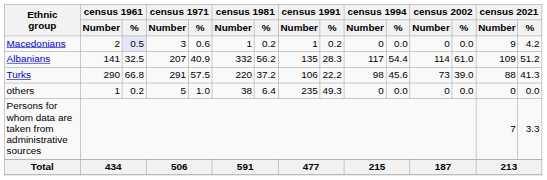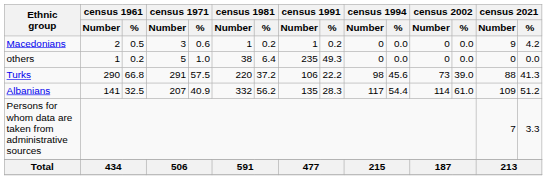Macedonians | census 1961 / %: lavender background -> no background
rows swapped: Albanians <-> others
